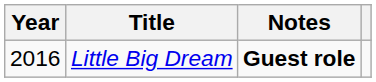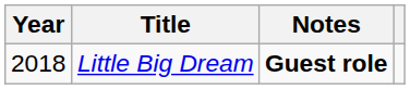Little Big Dream | Year: 2016 -> 2018
